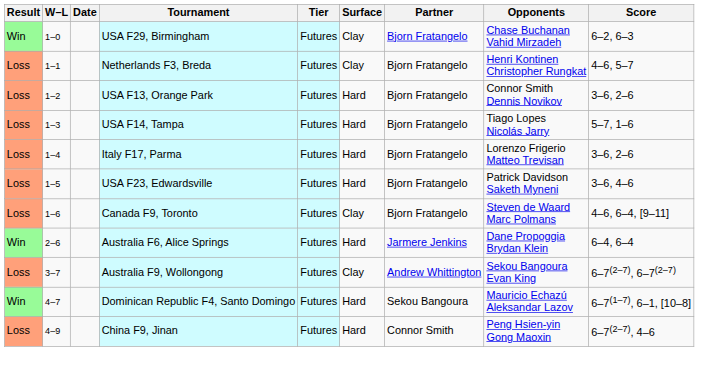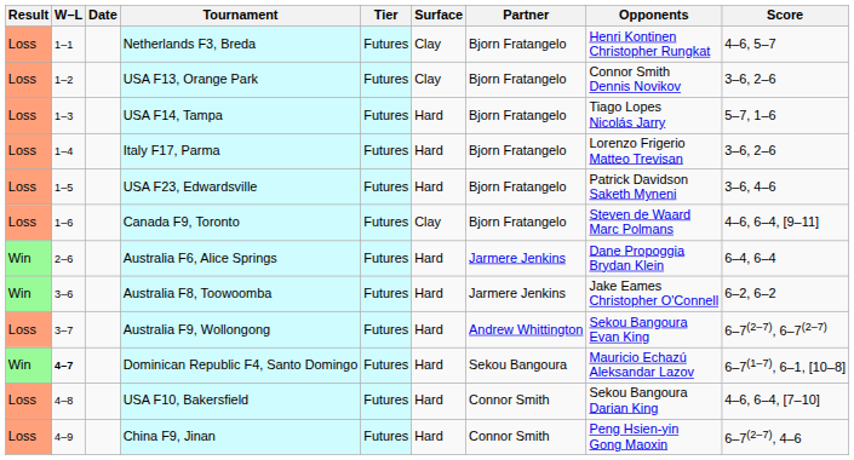- row: Win | 1–0 | USA F29, Birmingham | Futures | Clay | Bjorn Fratangelo | Chase Buchanan Vahid Mirzadeh | 6–2, 6–3
USA F13, Orange Park | Surface: Hard -> Clay
+ row: Win | 3–6 | Australia F8, Toowoomba | Futures | Hard | Jarmere Jenkins | Jake Eames Christopher O'Connell | 6–2, 6–2
Australia F9, Wollongong | Surface: Clay -> Hard
Dominican Republic F4, Santo Domingo | W–L: normal -> bold
+ row: Loss | 4–8 | USA F10, Bakersfield | Futures | Hard | Connor Smith | Sekou Bangoura Darian King | 4–6, 6–4, [7–10]
